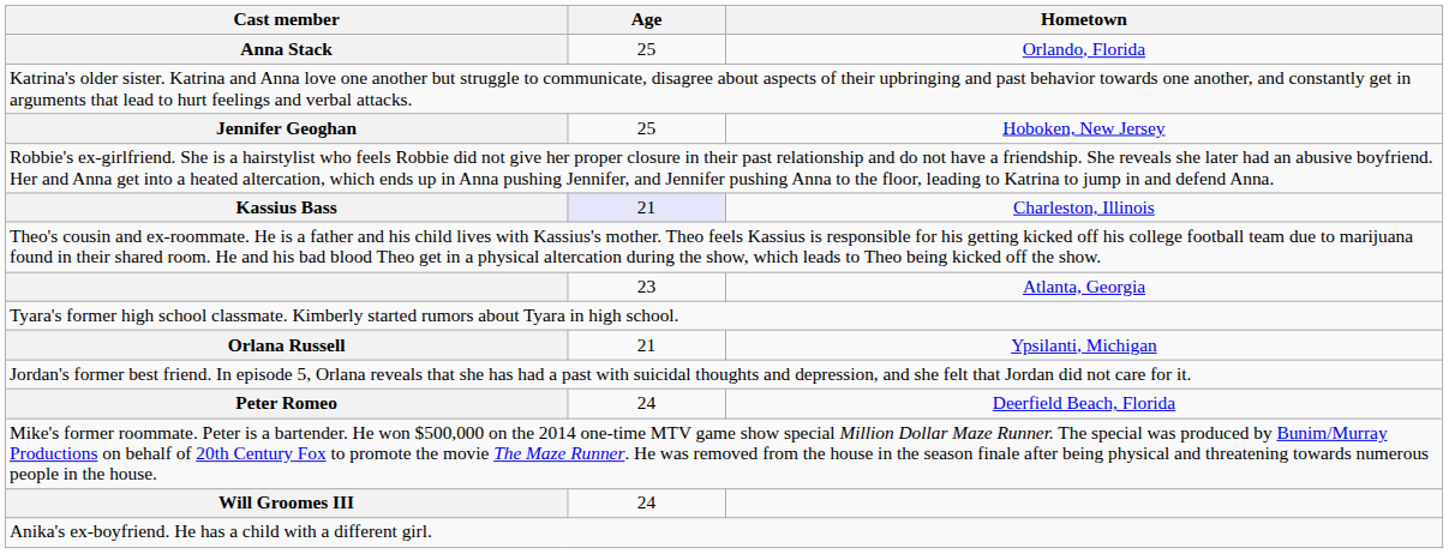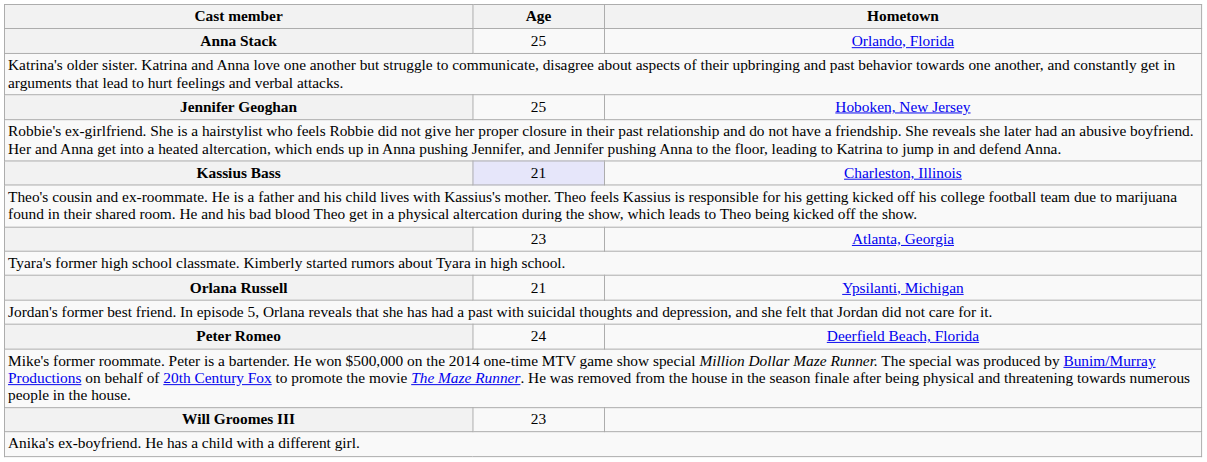Will Groomes III | Age: 24 -> 23
